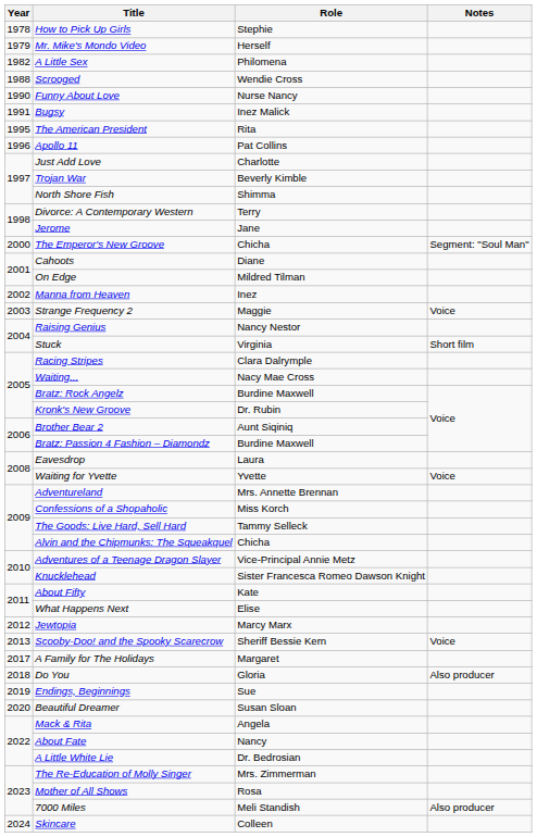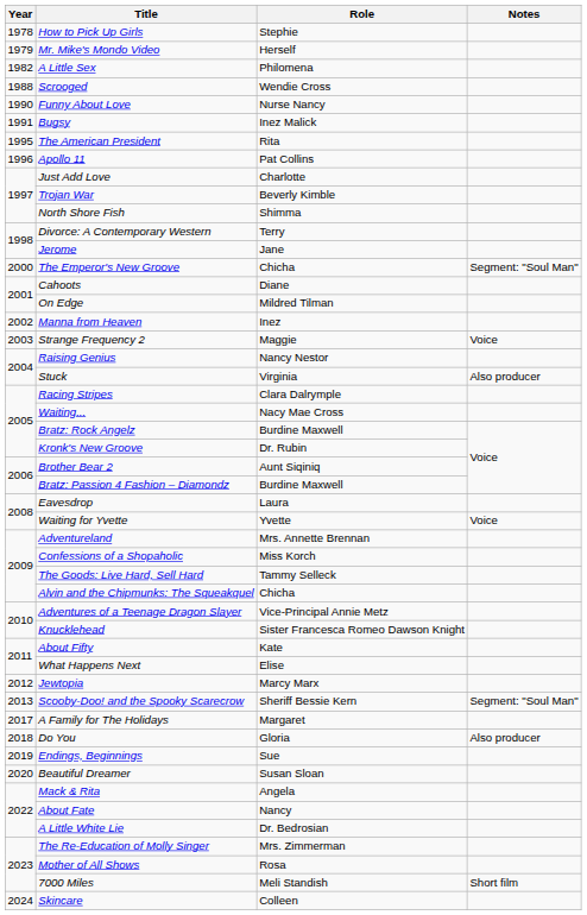Stuck | Notes: Short film -> Also producer
Scooby-Doo! and the Spooky Scarecrow | Notes: Voice -> Segment: "Soul Man"
7000 Miles | Notes: Also producer -> Short film
